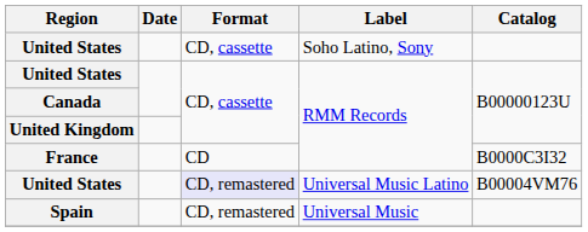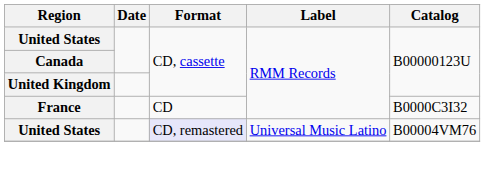- row: United States | CD, cassette | Soho Latino, Sony
- row: Spain | CD, remastered | Universal Music
